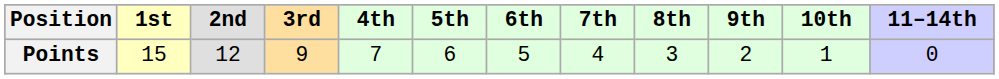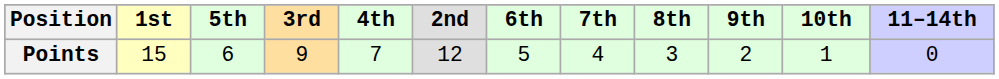columns swapped: 2nd <-> 5th
